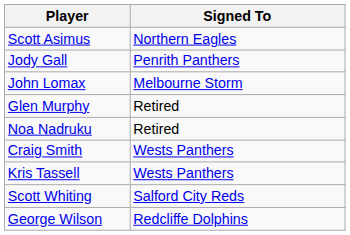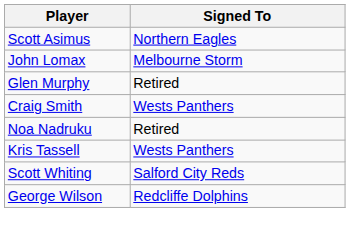- row: Jody Gall | Penrith Panthers
rows swapped: Noa Nadruku <-> Craig Smith
